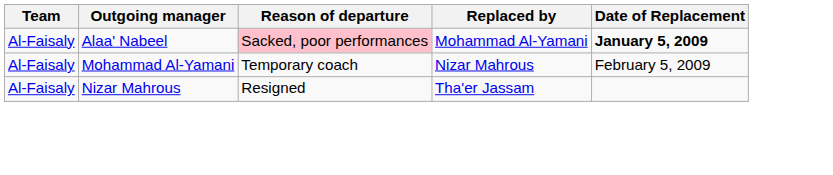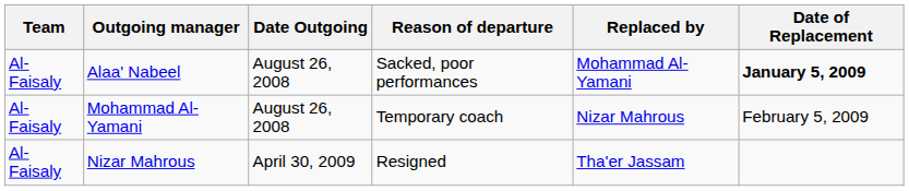+ column: Date Outgoing | August 26, 2008 | August 26, 2008 | April 30, 2009
Alaa' Nabeel | Reason of departure: pink background -> no background
